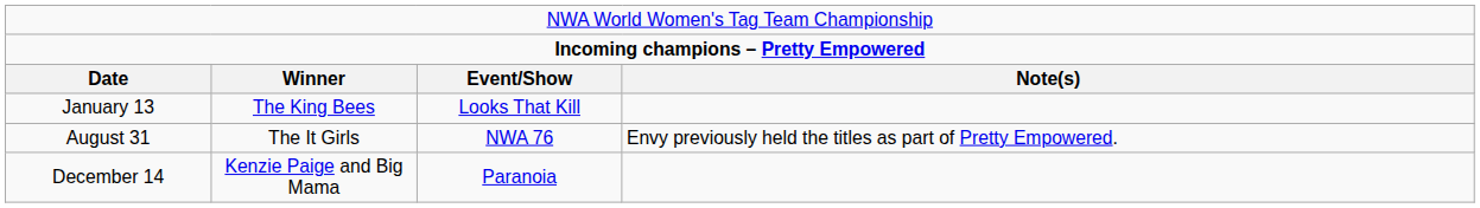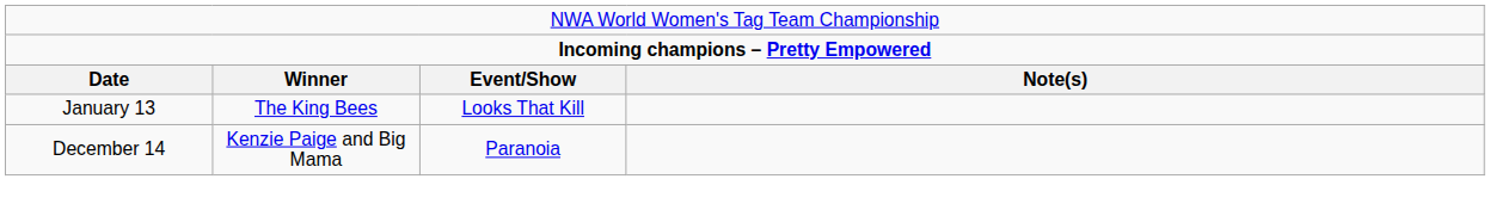- row: August 31 | The It Girls | NWA 76 | Envy previously held the titles as part of Pretty Empowered.
